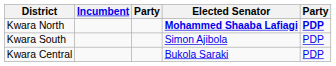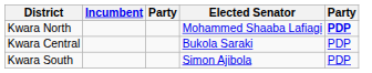Kwara North | Elected Senator: bold -> normal
rows swapped: Kwara Central <-> Kwara South
